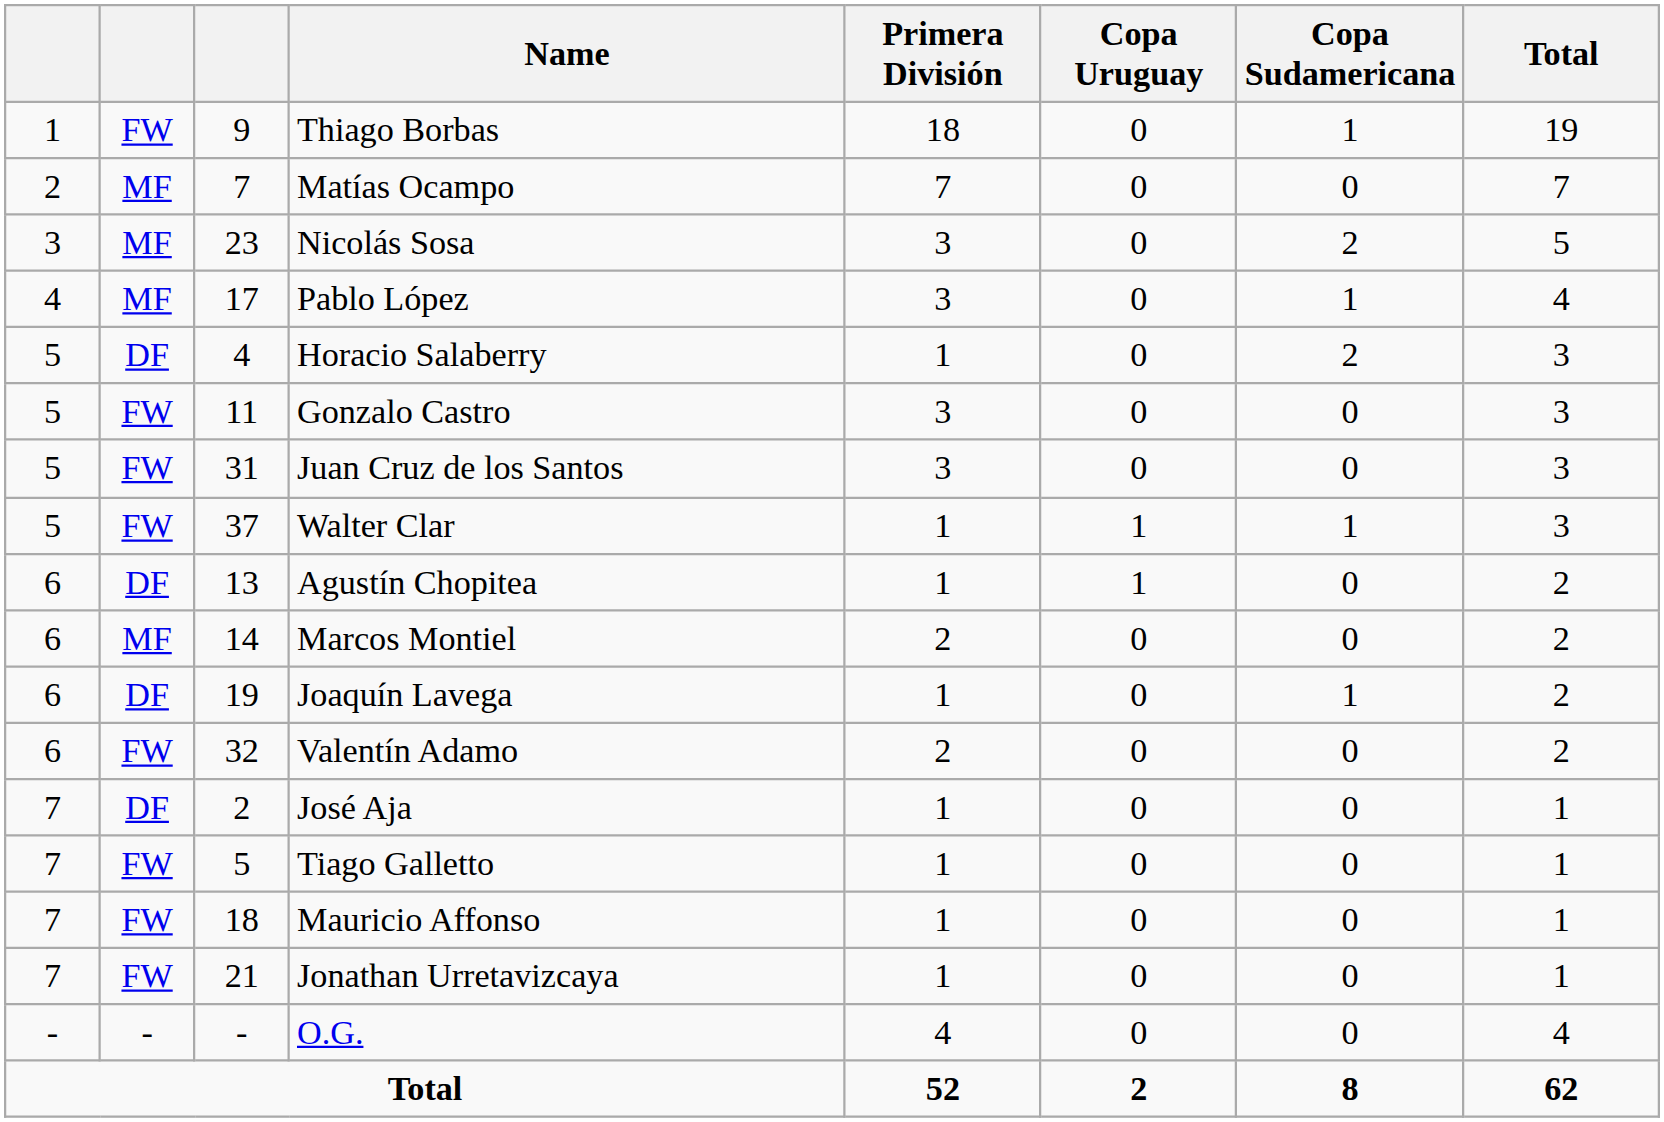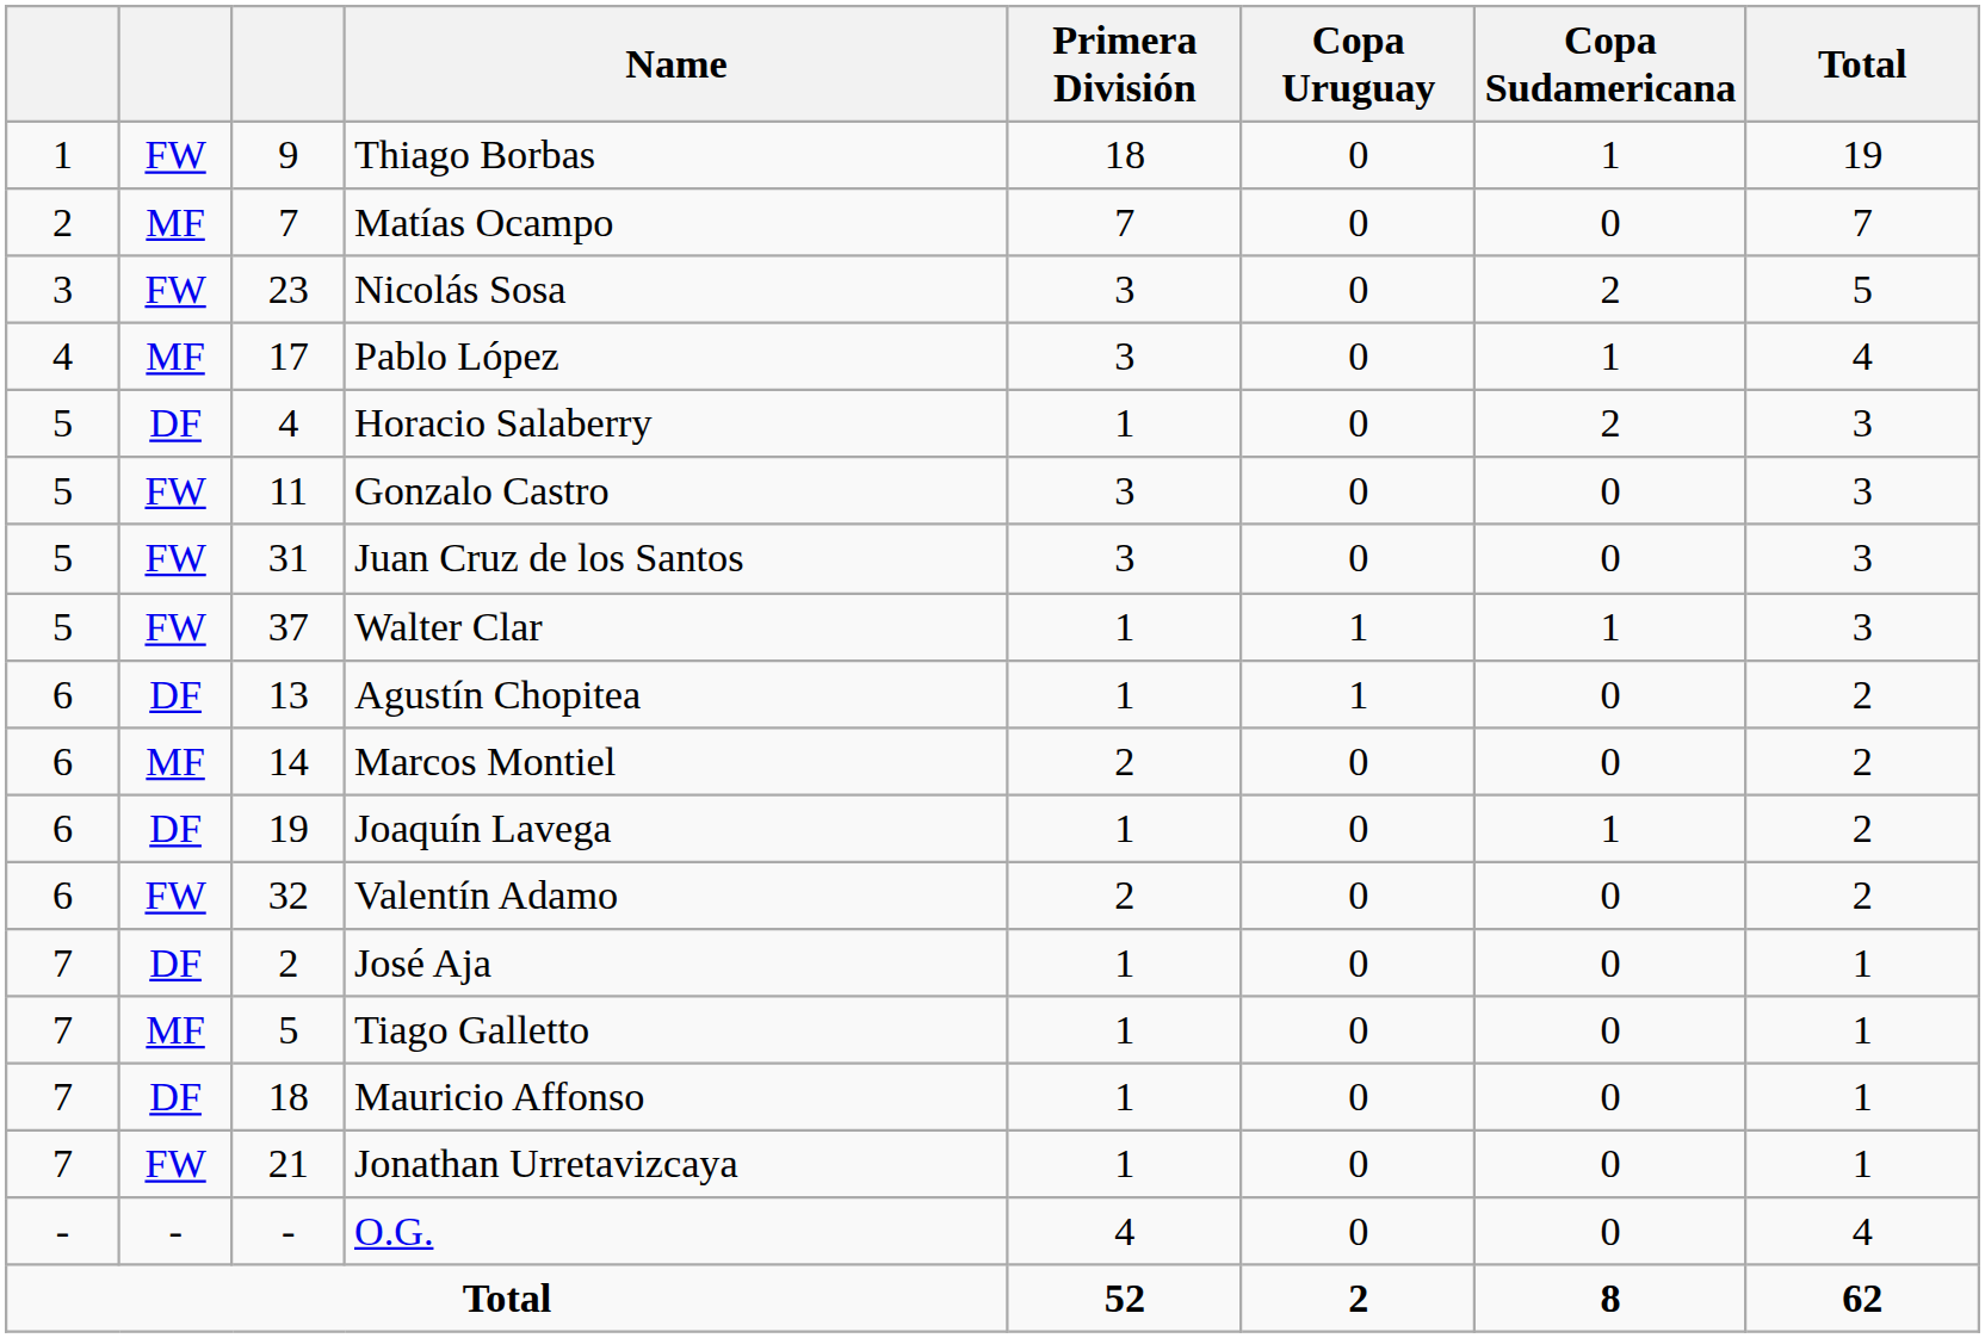Nicolás Sosa | column 2: MF -> FW
Tiago Galletto | column 2: FW -> MF
Mauricio Affonso | column 2: FW -> DF
